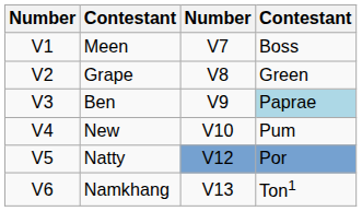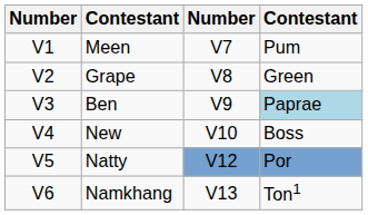Meen | column 4: Boss -> Pum
New | column 4: Pum -> Boss
